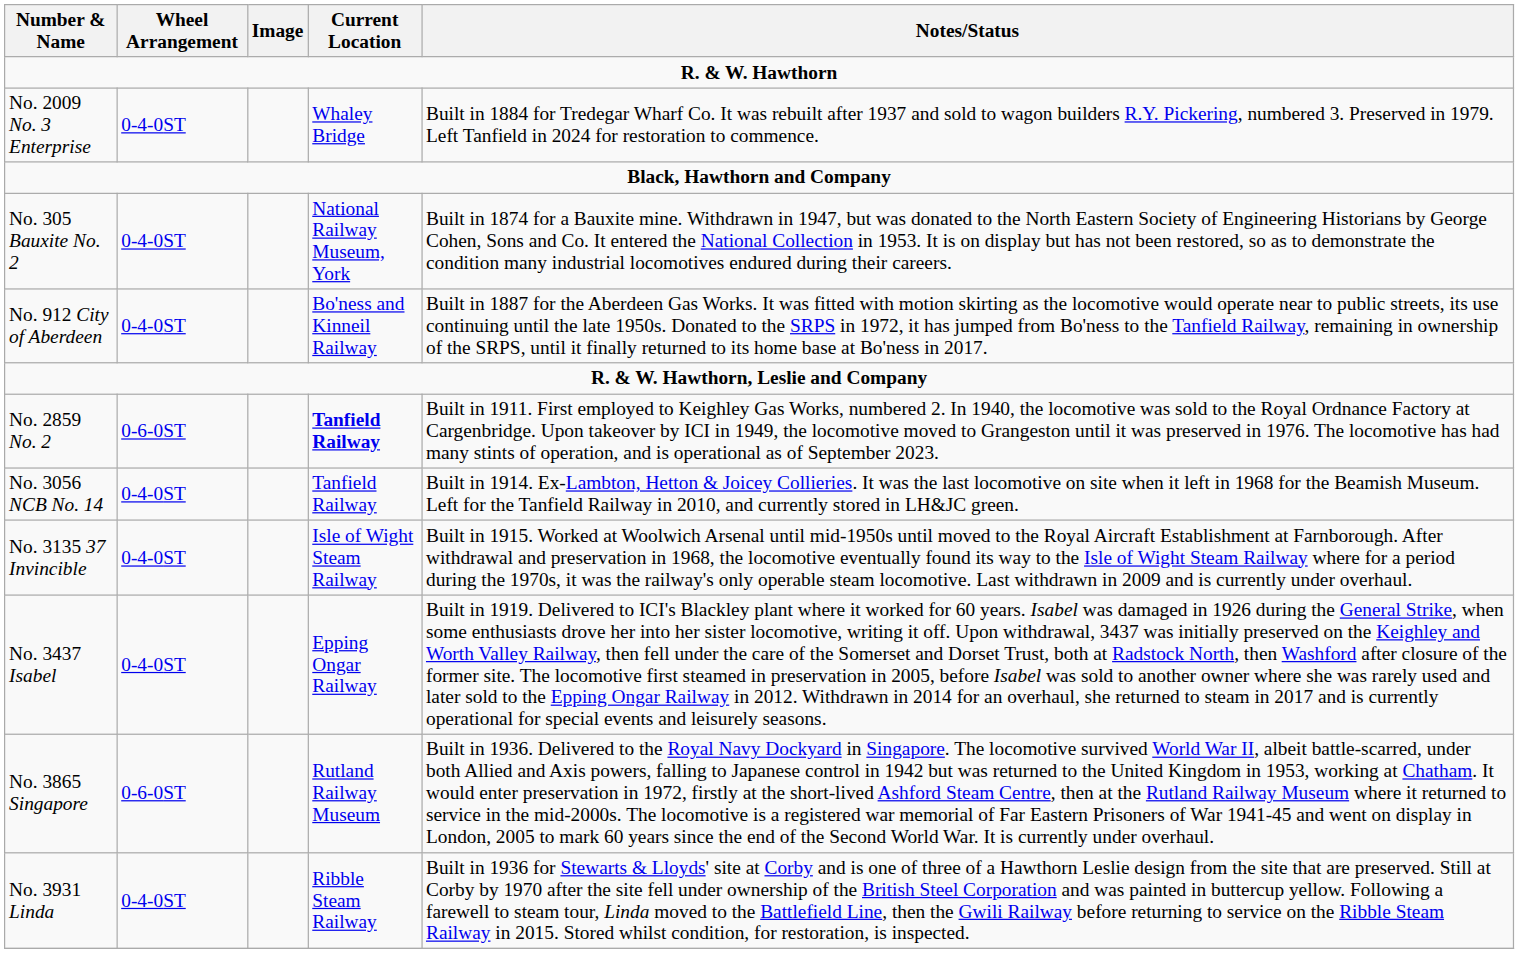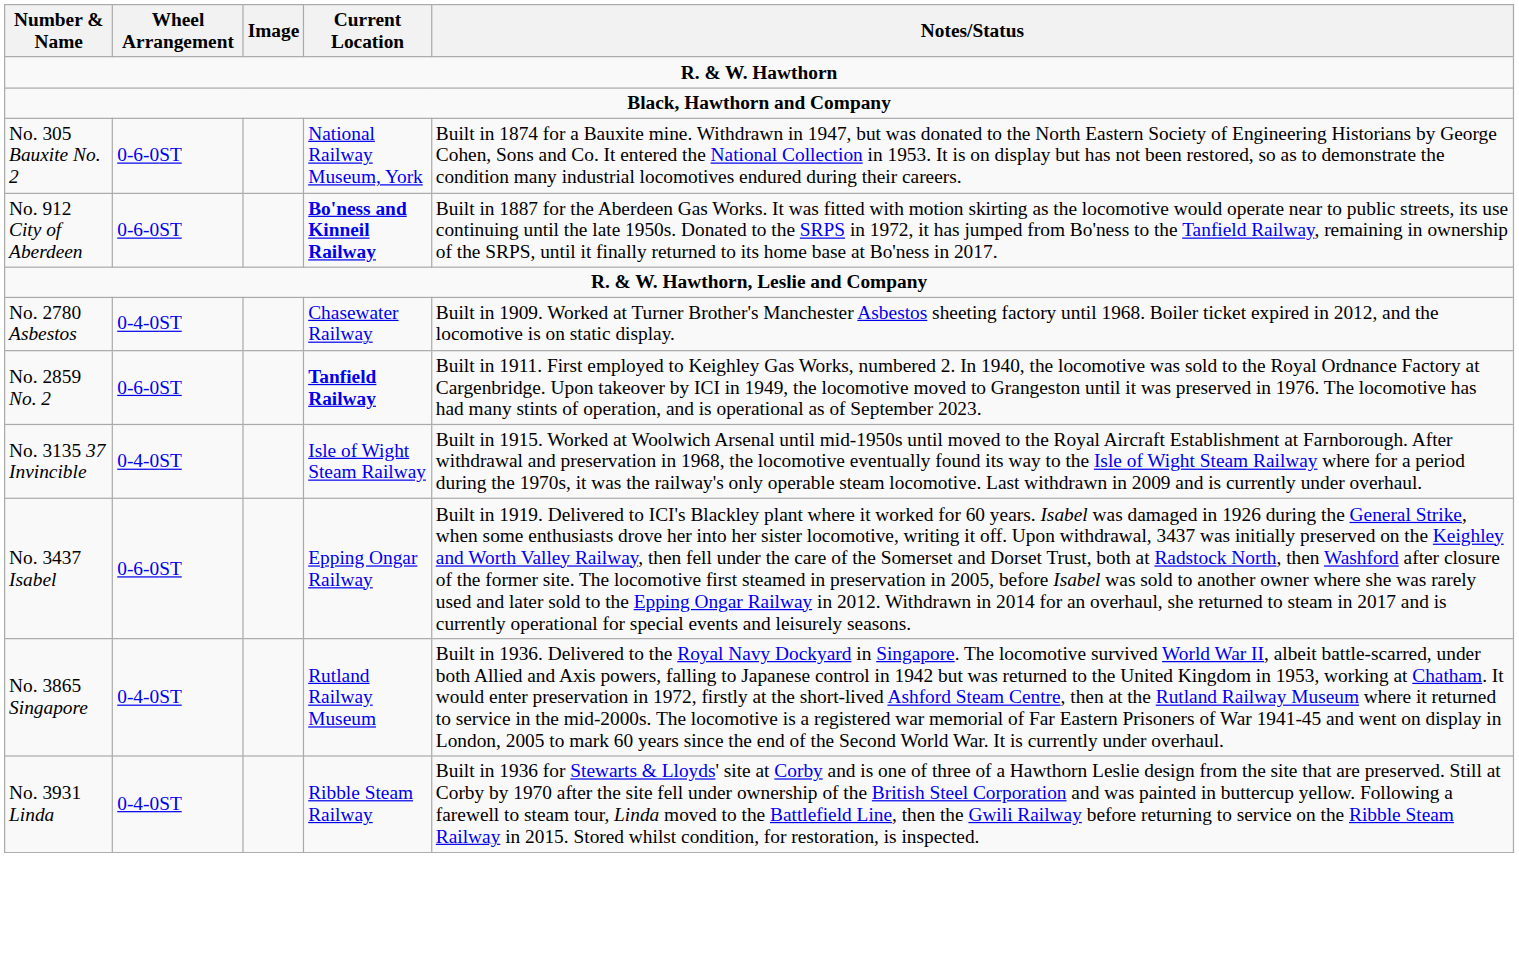- row: No. 2009 No. 3 Enterprise | 0-4-0ST | Whaley Bridge | Built in 1884 for Tredegar Wharf Co. It was rebuilt after 1937 and sold to wagon builders R.Y. Pickering, numbered 3. Preserved in 1979. Left Tanfield in 2024 for restoration to commence.
No. 305 Bauxite No. 2 | Wheel Arrangement: 0-4-0ST -> 0-6-0ST
No. 912 City of Aberdeen | Wheel Arrangement: 0-4-0ST -> 0-6-0ST
No. 912 City of Aberdeen | Current Location: normal -> bold
+ row: No. 2780 Asbestos | 0-4-0ST | Chasewater Railway | Built in 1909. Worked at Turner Brother's Manchester Asbestos sheeting factory until 1968. Boiler ticket expired in 2012, and the locomotive is on static display.
- row: No. 3056 NCB No. 14 | 0-4-0ST | Tanfield Railway | Built in 1914. Ex-Lambton, Hetton & Joicey Collieries. It was the last locomotive on site when it left in 1968 for the Beamish Museum. Left for the Tanfield Railway in 2010, and currently stored in LH&JC green.
No. 3437 Isabel | Wheel Arrangement: 0-4-0ST -> 0-6-0ST
No. 3865 Singapore | Wheel Arrangement: 0-6-0ST -> 0-4-0ST
